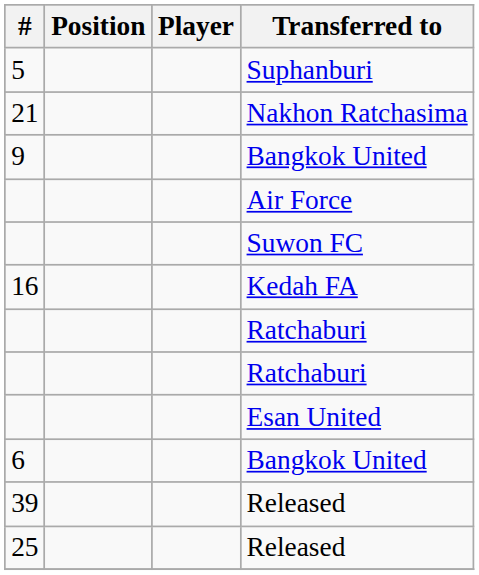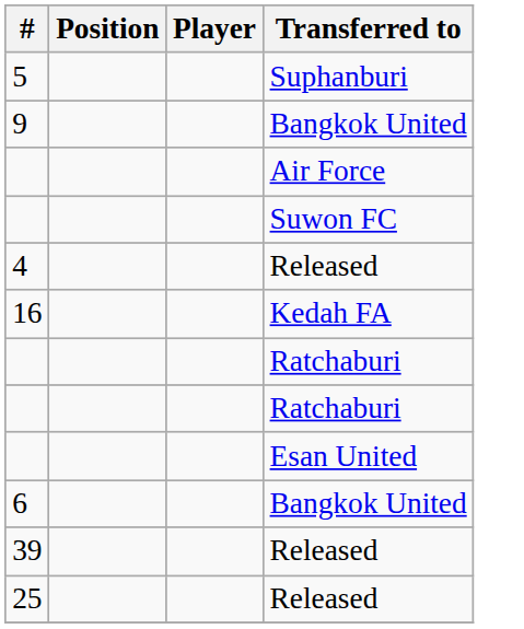- row: 21 | Nakhon Ratchasima
+ row: 4 | Released
